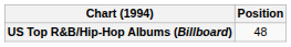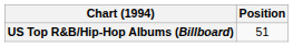US Top R&B/Hip-Hop Albums (Billboard) | Position: 48 -> 51
